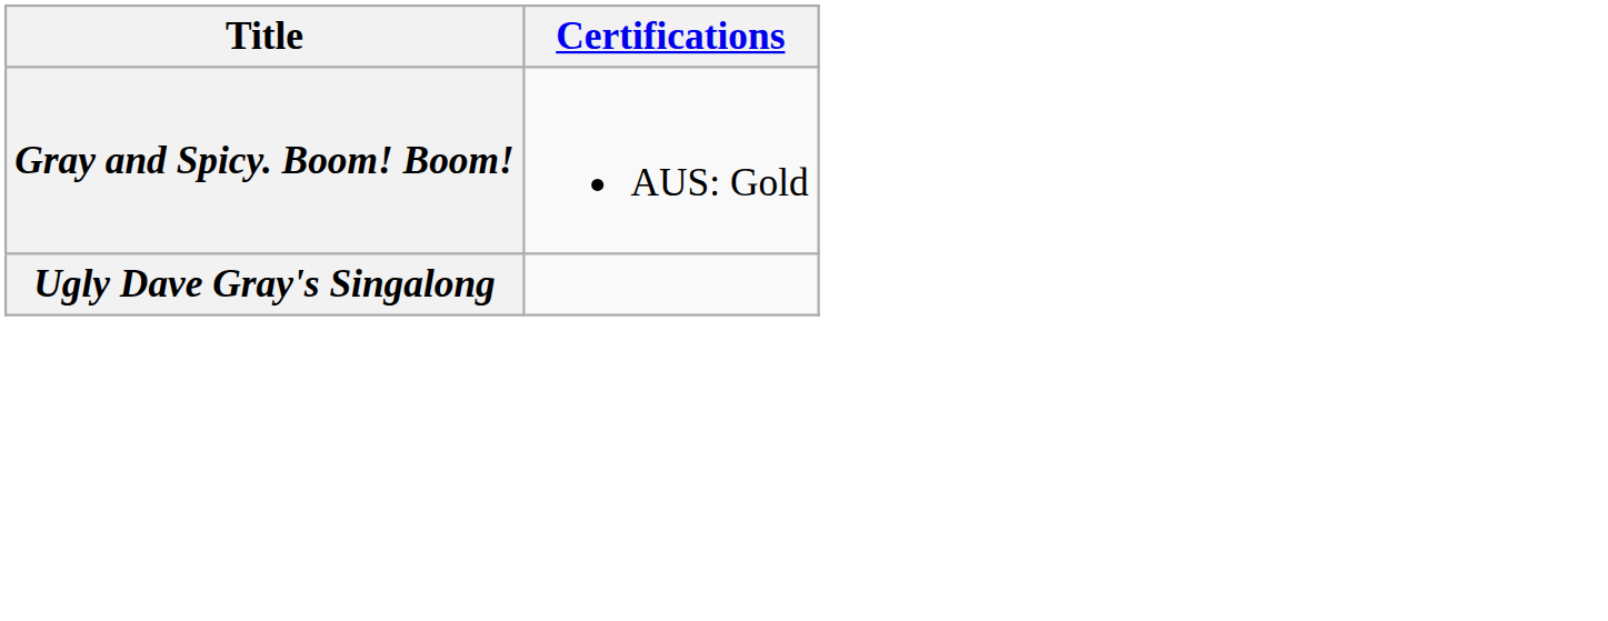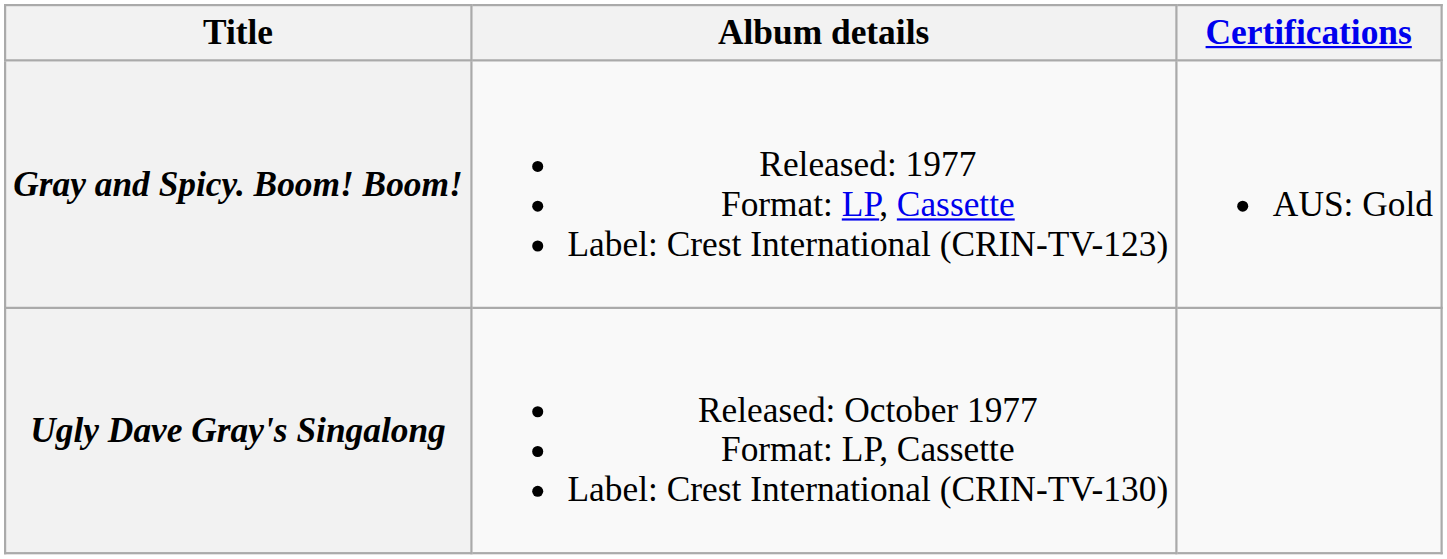+ column: Album details | Released: 1977 Format: LP, Cassette Label: Crest International (CRIN-TV-123) | Released: October 1977 Format: LP, Cassette Label: Crest International (CRIN-TV-130)
